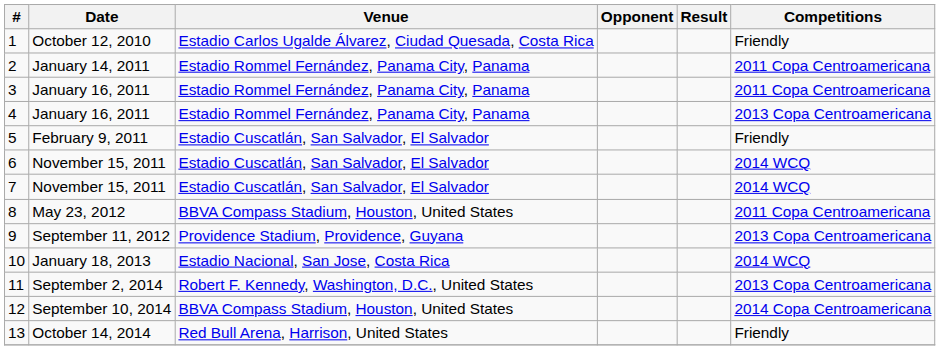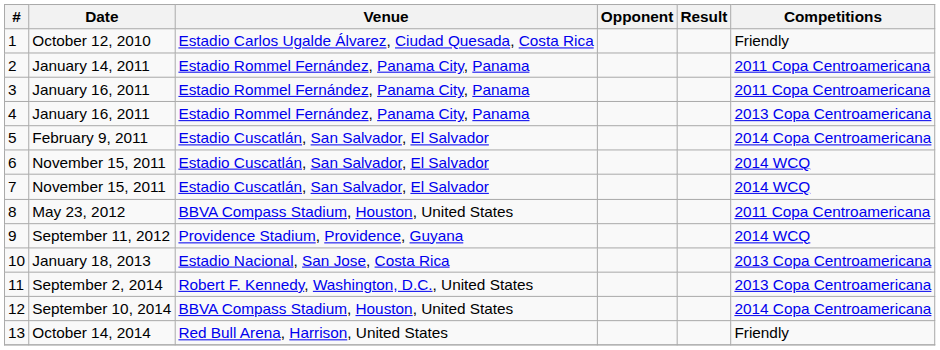5 | Competitions: Friendly -> 2014 Copa Centroamericana
9 | Competitions: 2013 Copa Centroamericana -> 2014 WCQ
10 | Competitions: 2014 WCQ -> 2013 Copa Centroamericana
